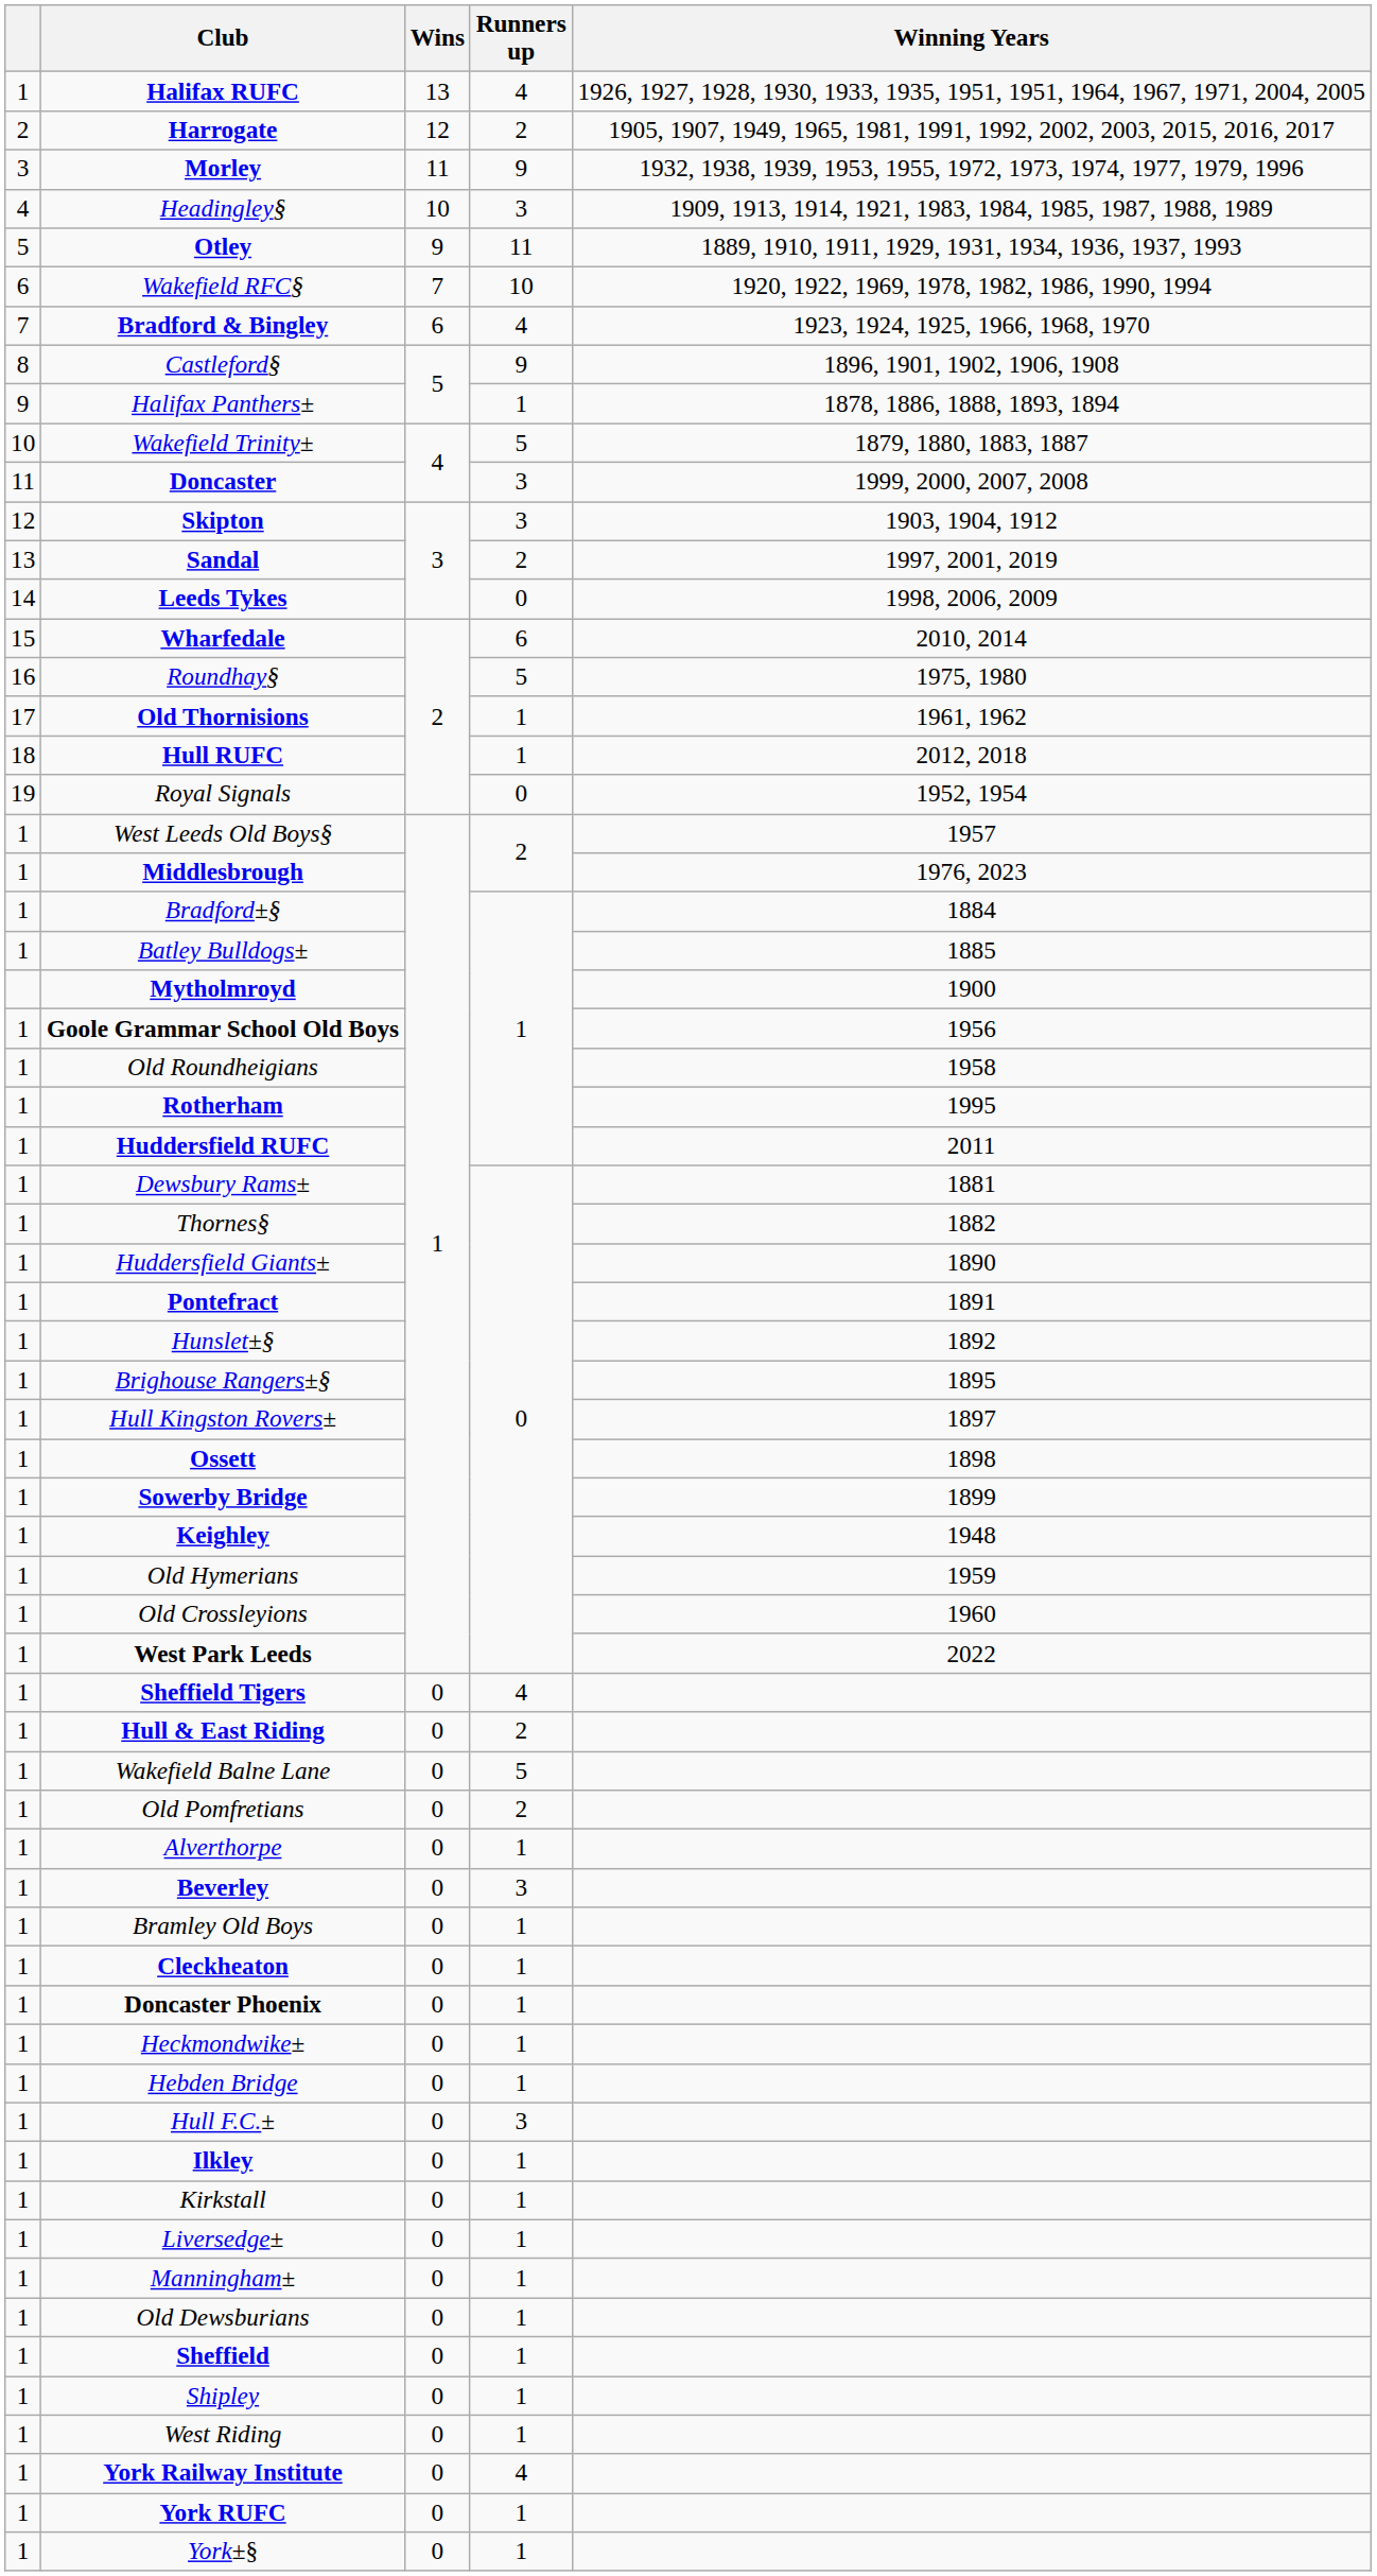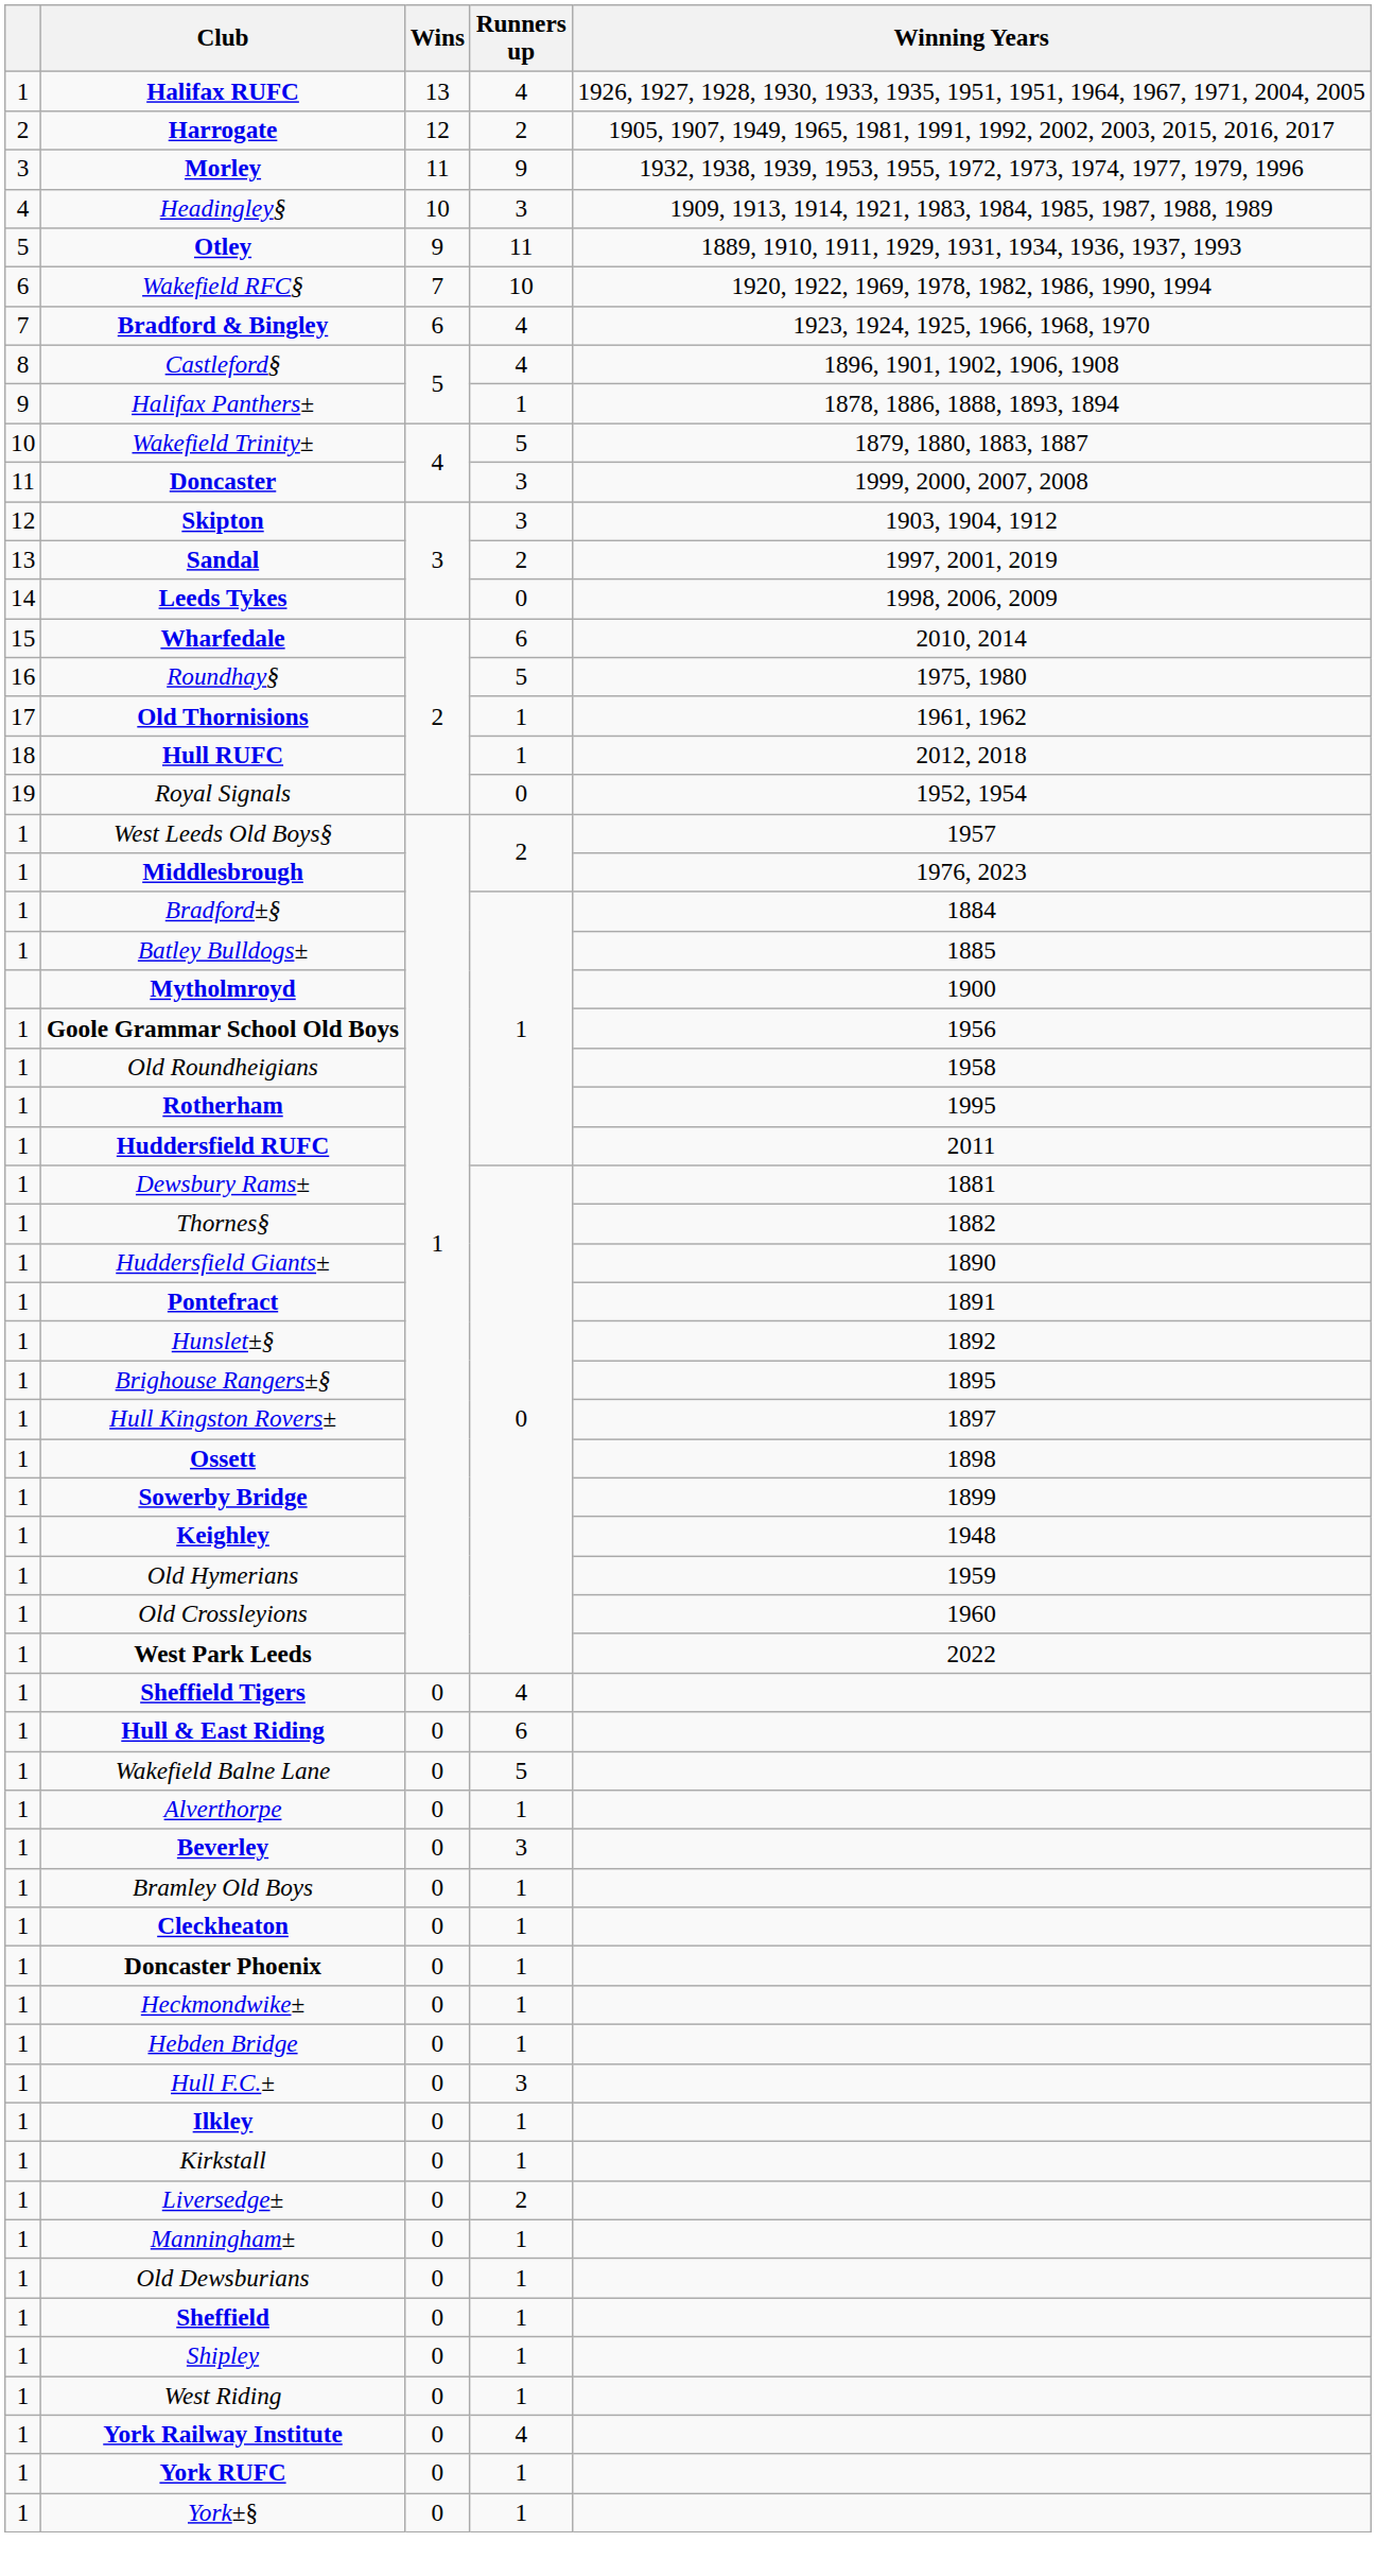Castleford§ | Runners up: 9 -> 4
Hull & East Riding | Runners up: 2 -> 6
- row: 1 | Old Pomfretians | 0 | 2
Liversedge± | Runners up: 1 -> 2
